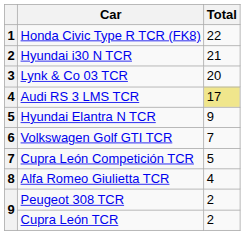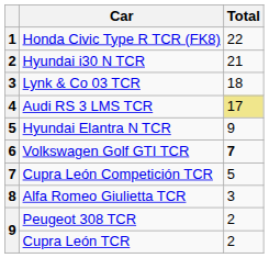Lynk & Co 03 TCR | Total: 20 -> 18
Volkswagen Golf GTI TCR | Total: normal -> bold
Alfa Romeo Giulietta TCR | Total: 4 -> 3
